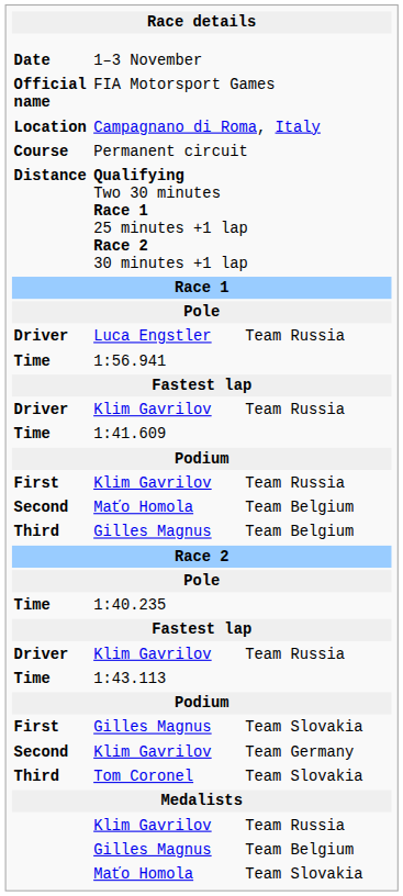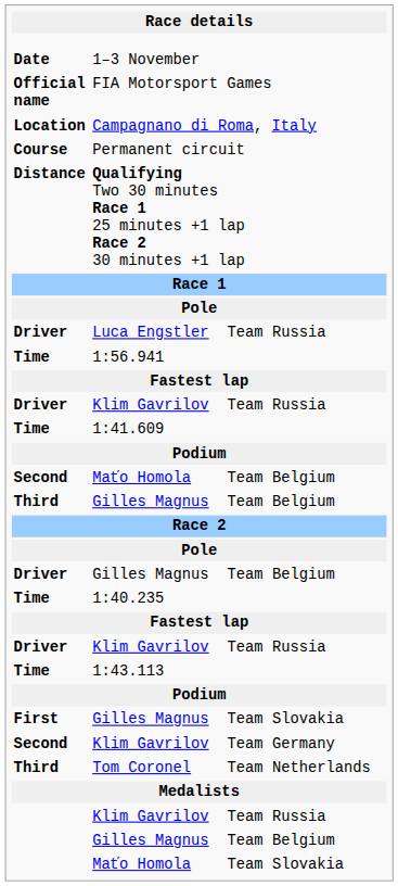- row: First | Klim Gavrilov | Team Russia
+ row: Driver | Gilles Magnus | Team Belgium
Tom Coronel | column 3: Team Slovakia -> Team Netherlands
